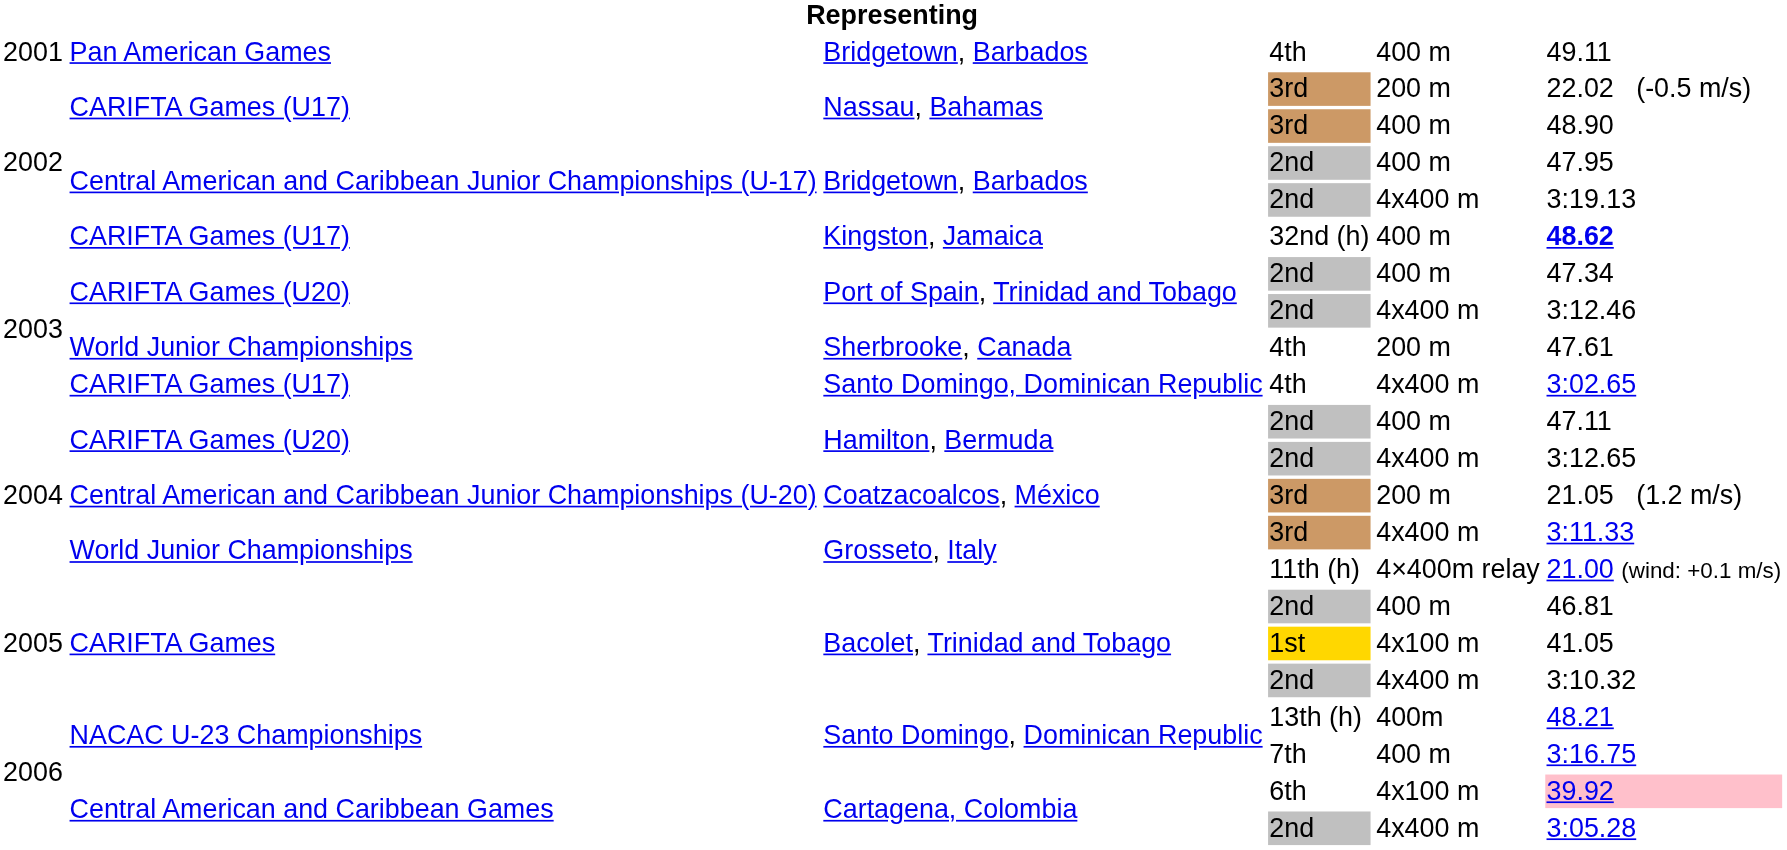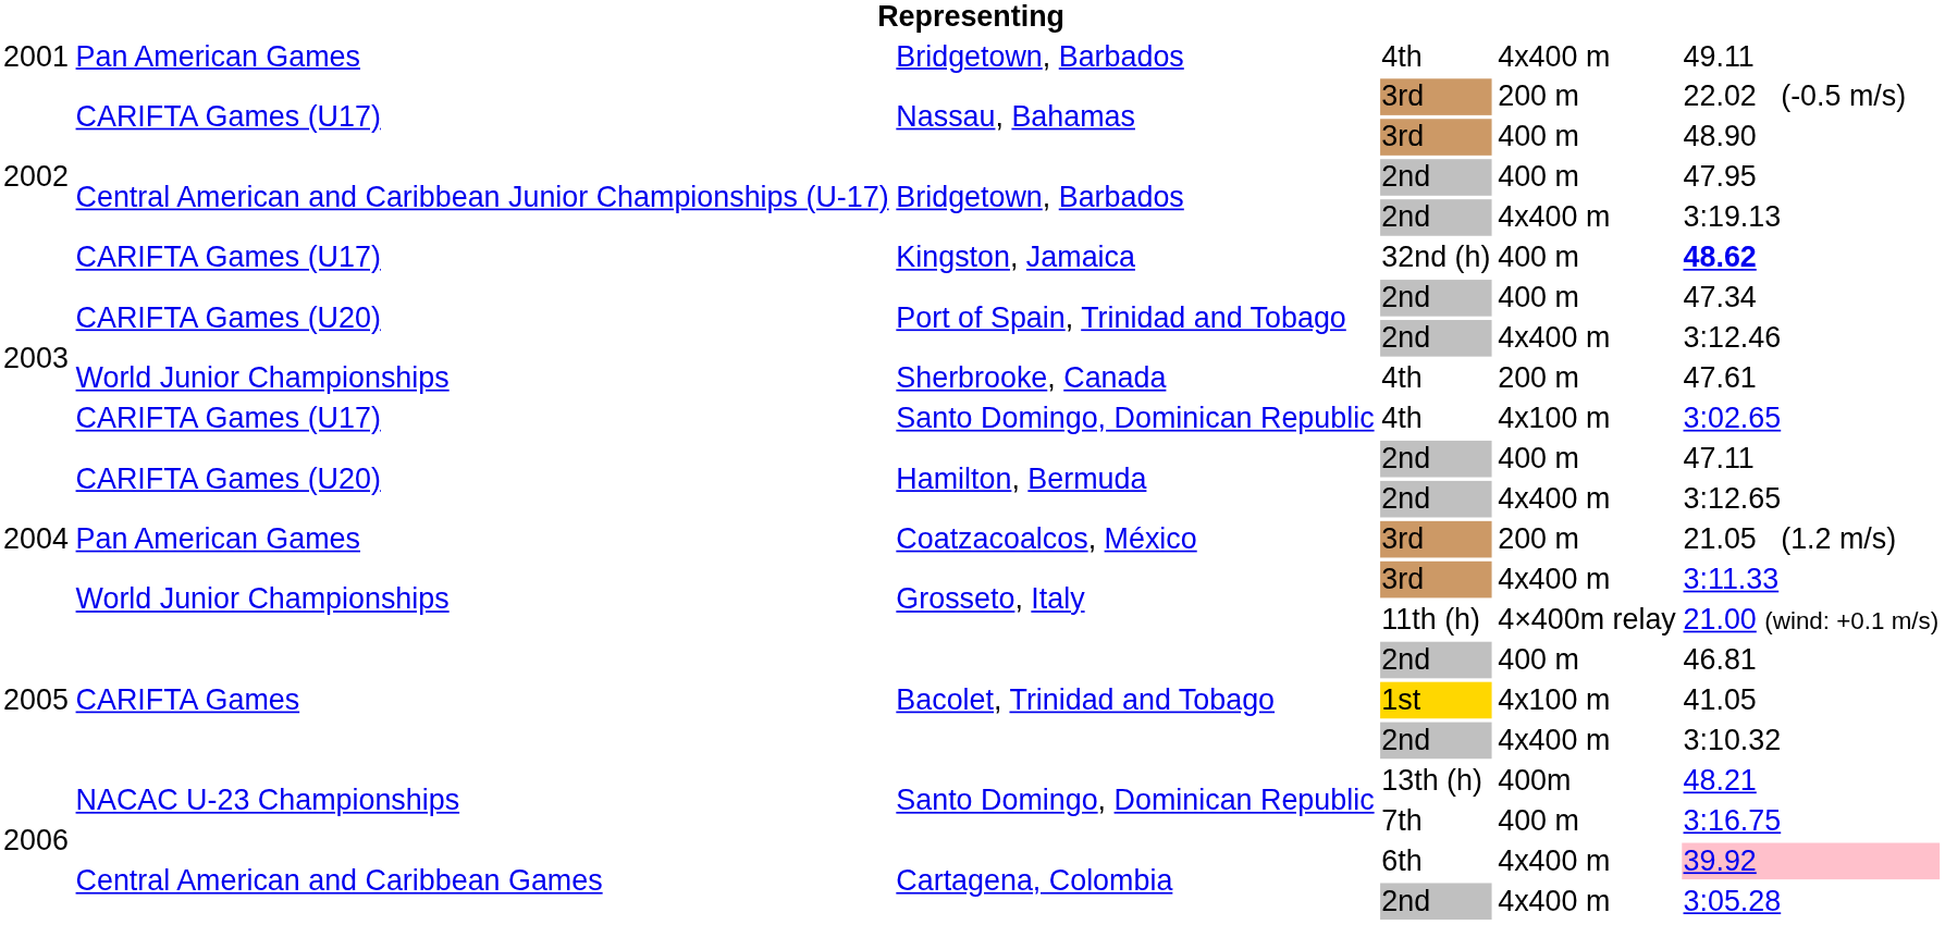Bridgetown, Barbados / 4th | column 5: 400 m -> 4x400 m
Santo Domingo, Dominican Republic / 4th | column 5: 4x400 m -> 4x100 m
Coatzacoalcos, México | column 2: Central American and Caribbean Junior Championships (U-20) -> Pan American Games
Cartagena, Colombia / 6th | column 5: 4x100 m -> 4x400 m
